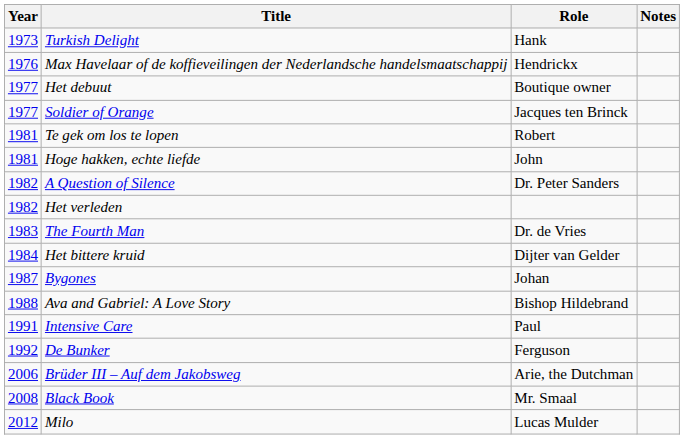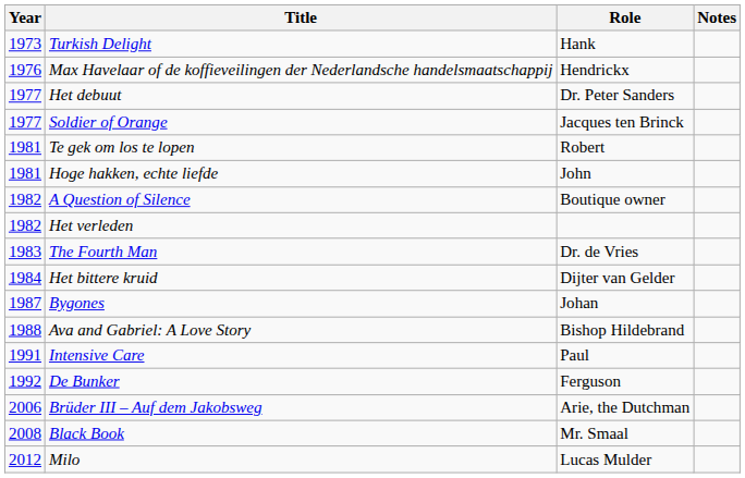Het debuut | Role: Boutique owner -> Dr. Peter Sanders
A Question of Silence | Role: Dr. Peter Sanders -> Boutique owner
